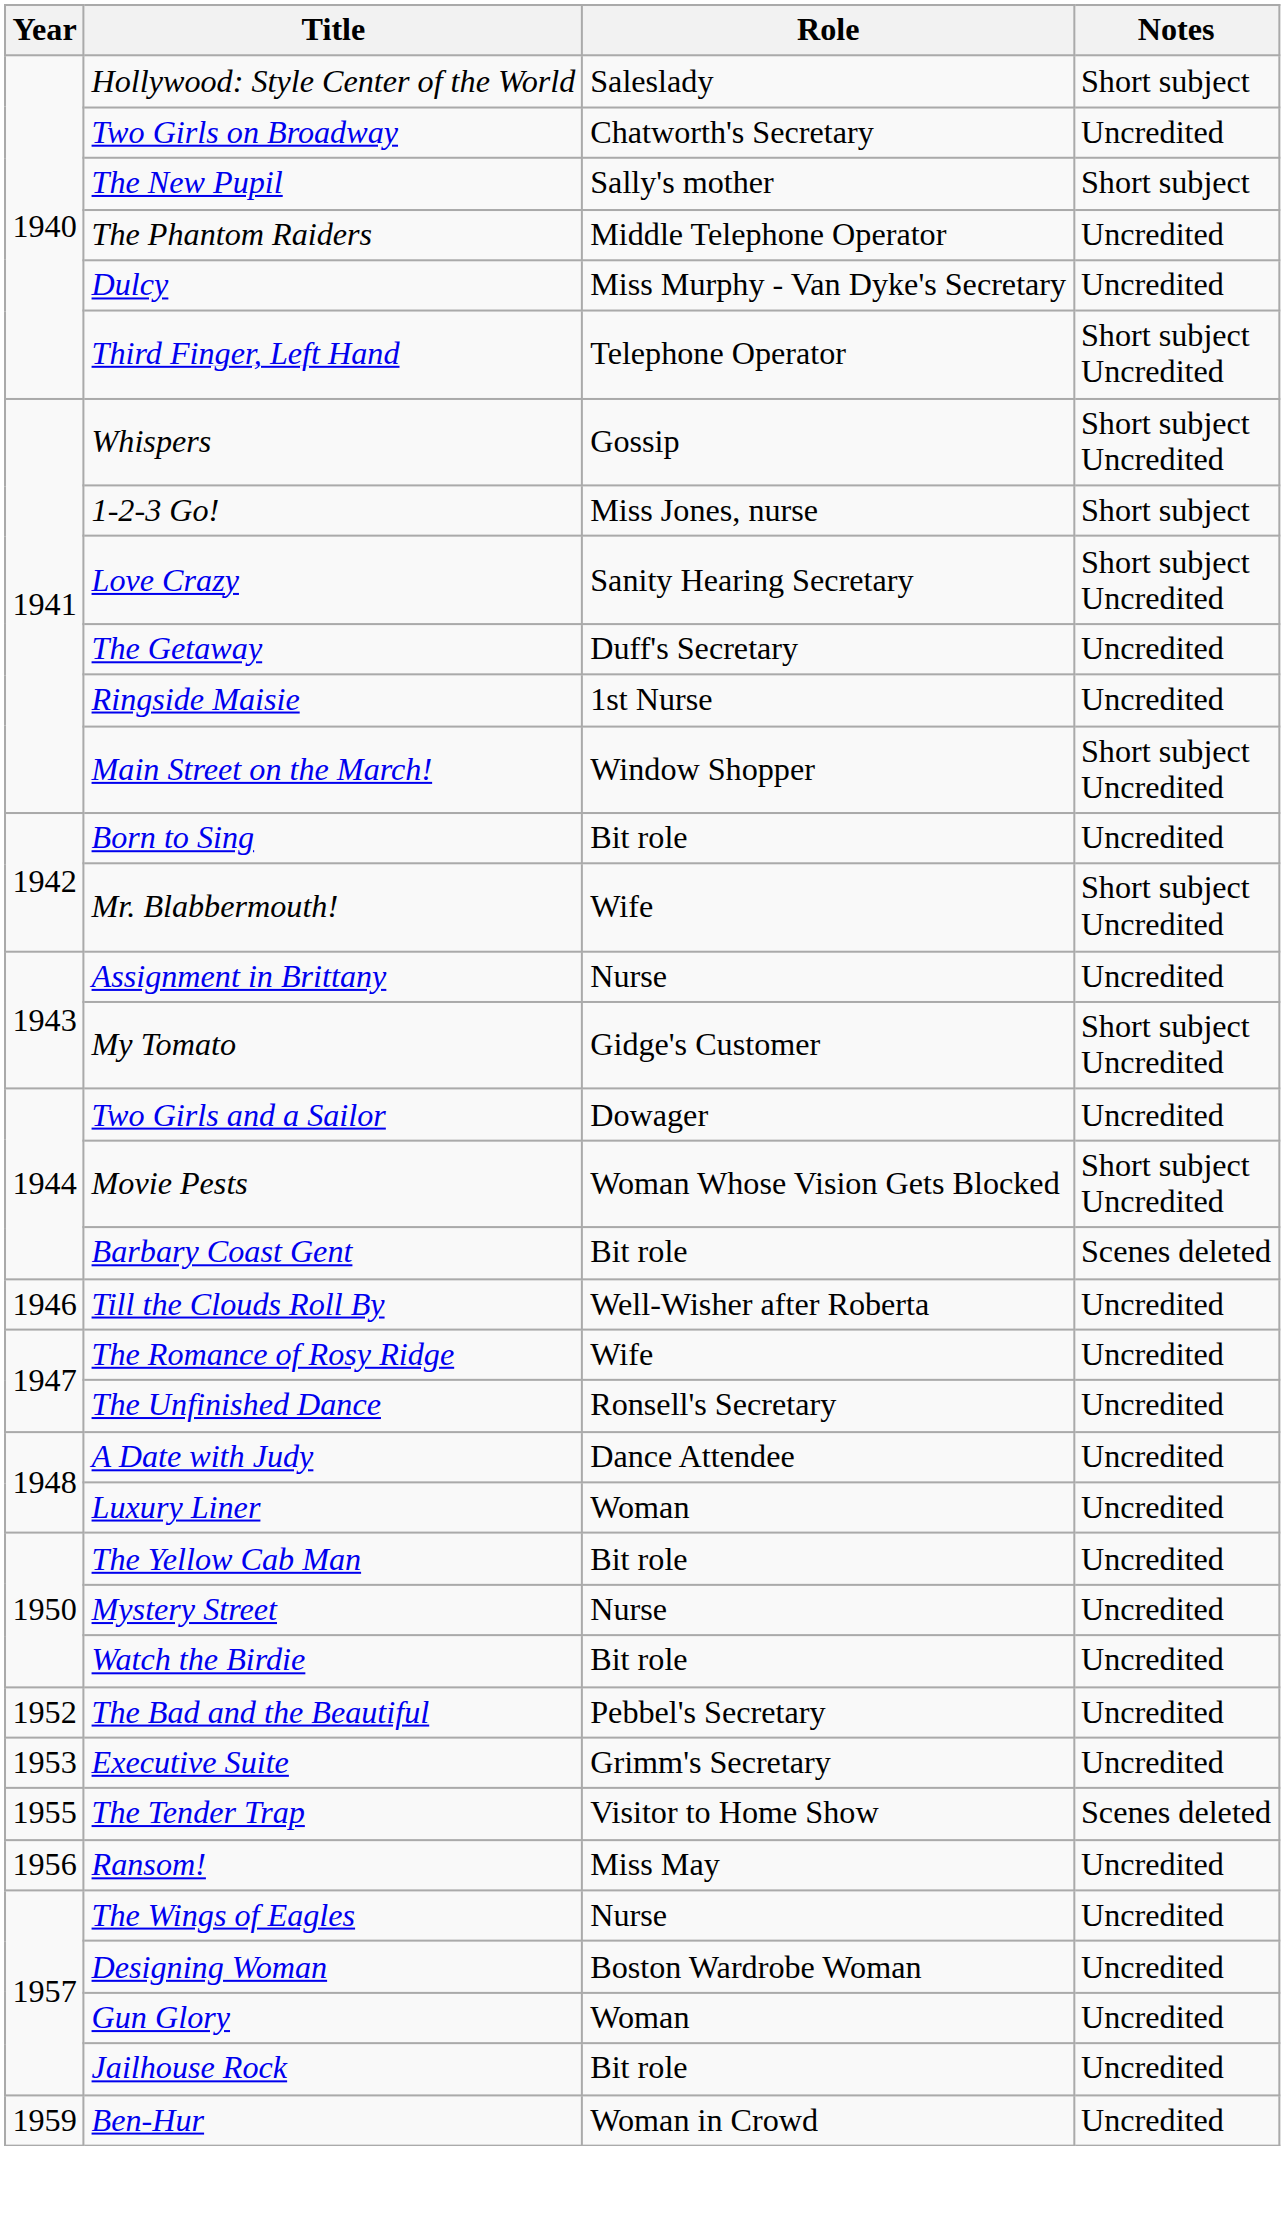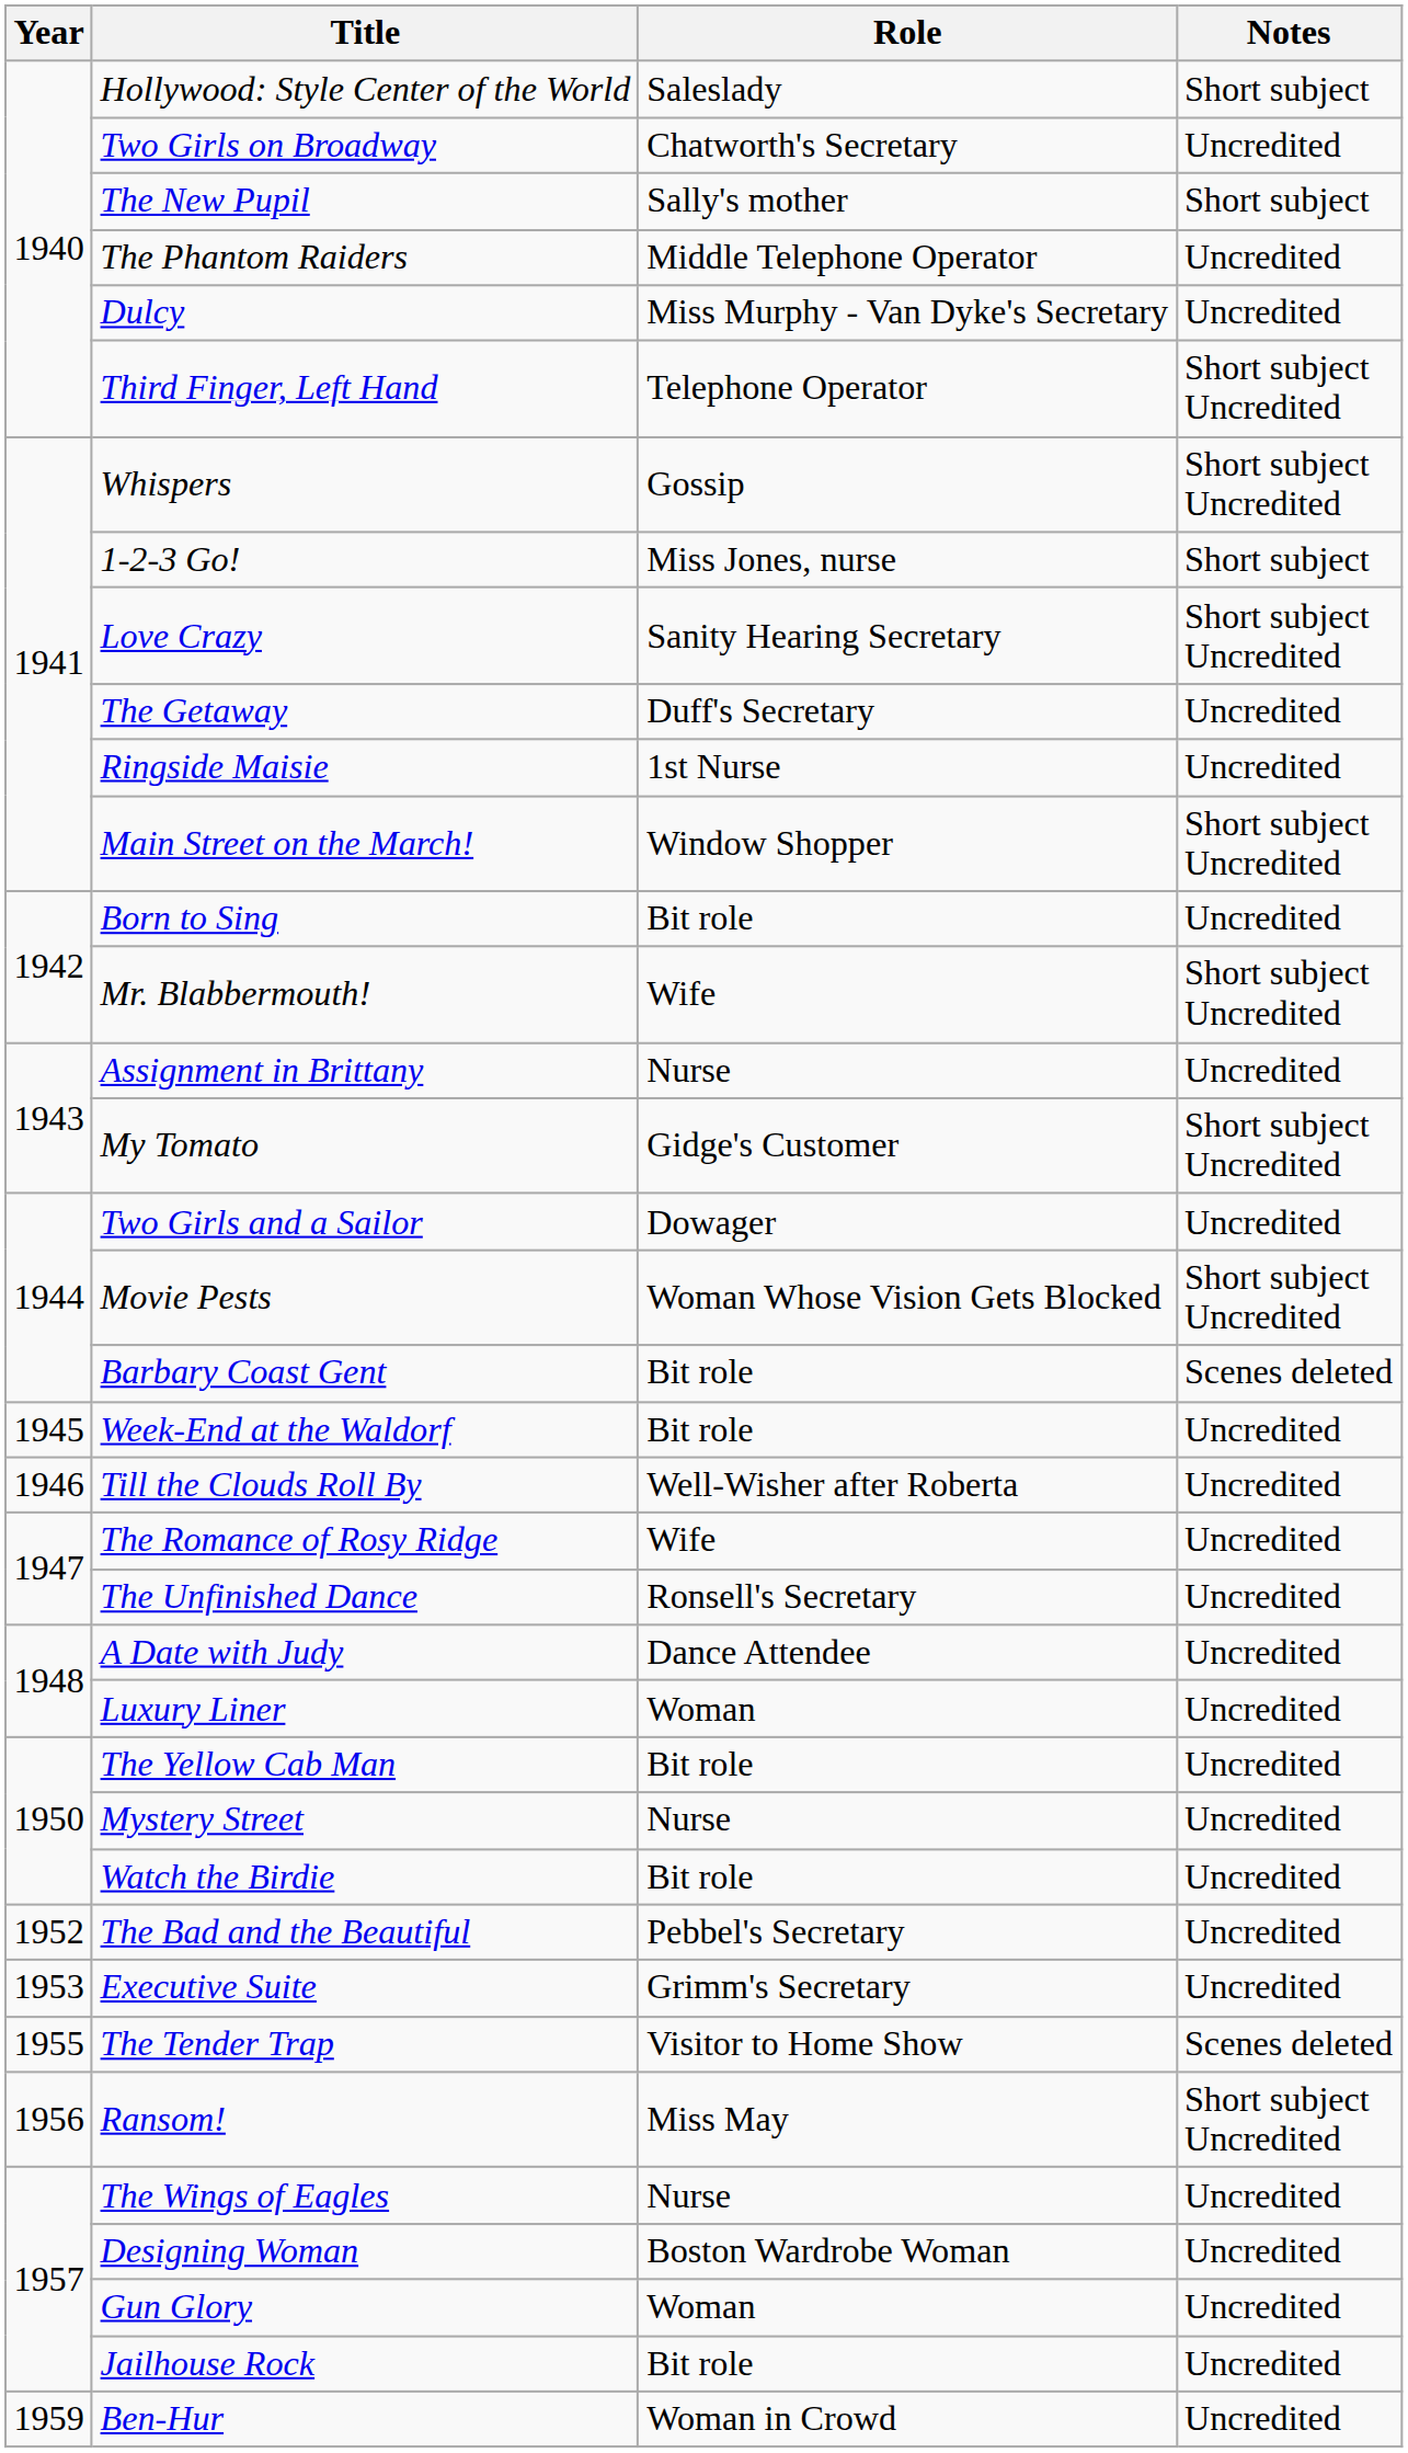+ row: 1945 | Week-End at the Waldorf | Bit role | Uncredited
Ransom! | Notes: Uncredited -> Short subject Uncredited
